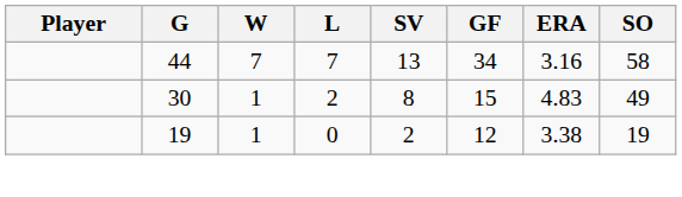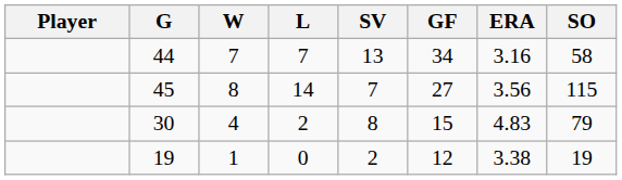+ row: 45 | 8 | 14 | 7 | 27 | 3.56 | 115
30 | W: 1 -> 4
30 | SO: 49 -> 79
